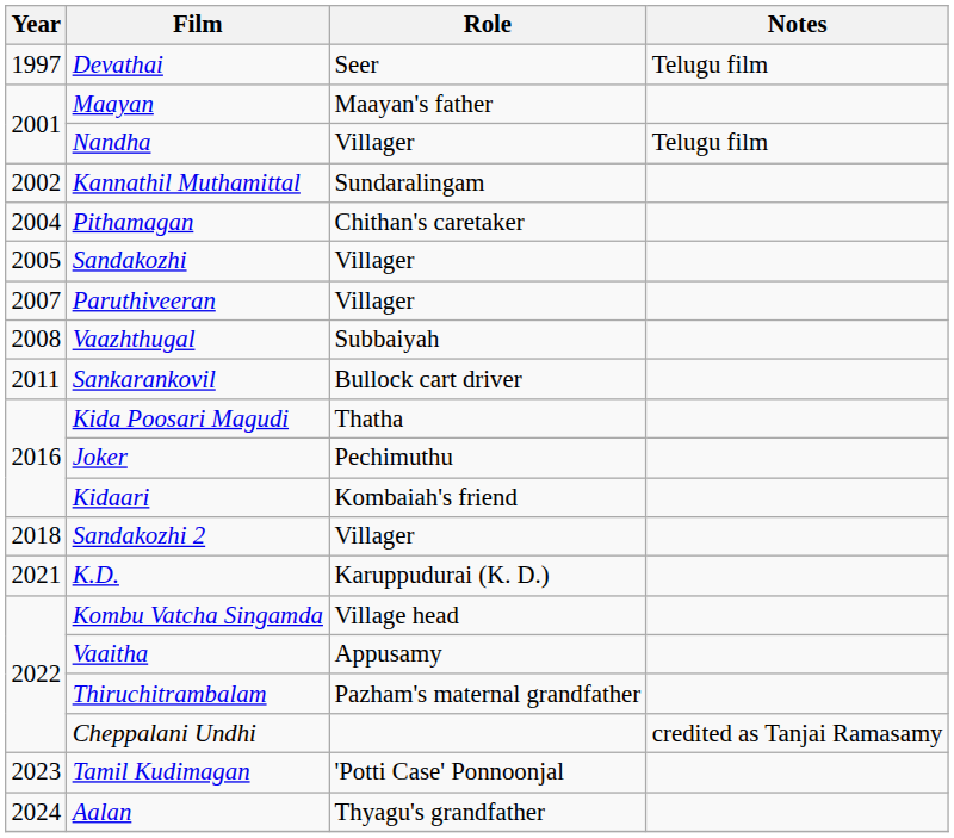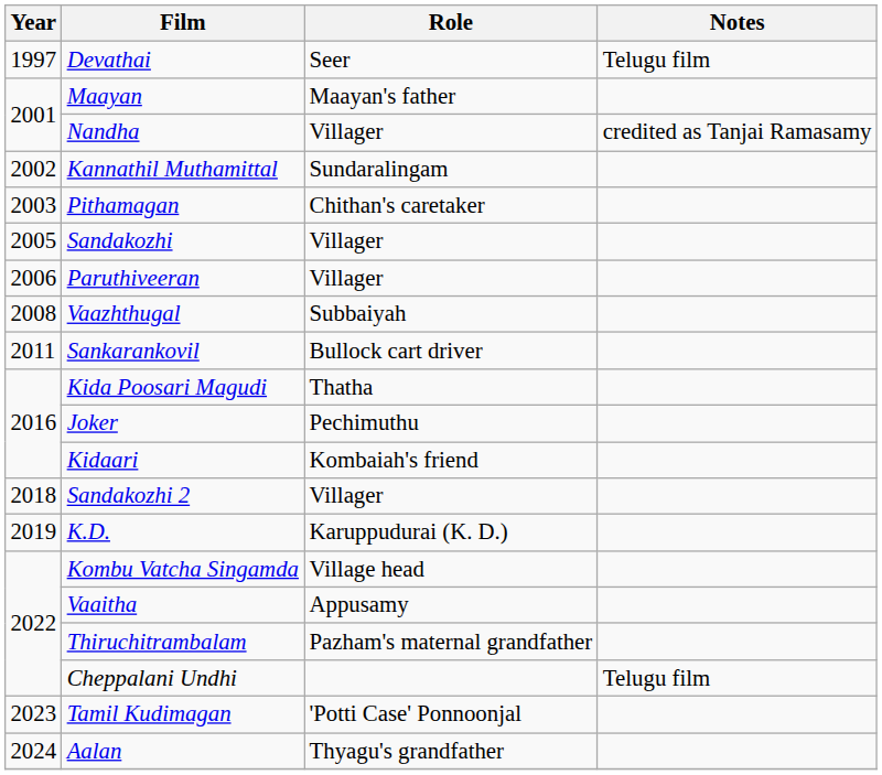Nandha | Notes: Telugu film -> credited as Tanjai Ramasamy
Pithamagan | Year: 2004 -> 2003
Paruthiveeran | Year: 2007 -> 2006
K.D. | Year: 2021 -> 2019
Cheppalani Undhi | Notes: credited as Tanjai Ramasamy -> Telugu film
